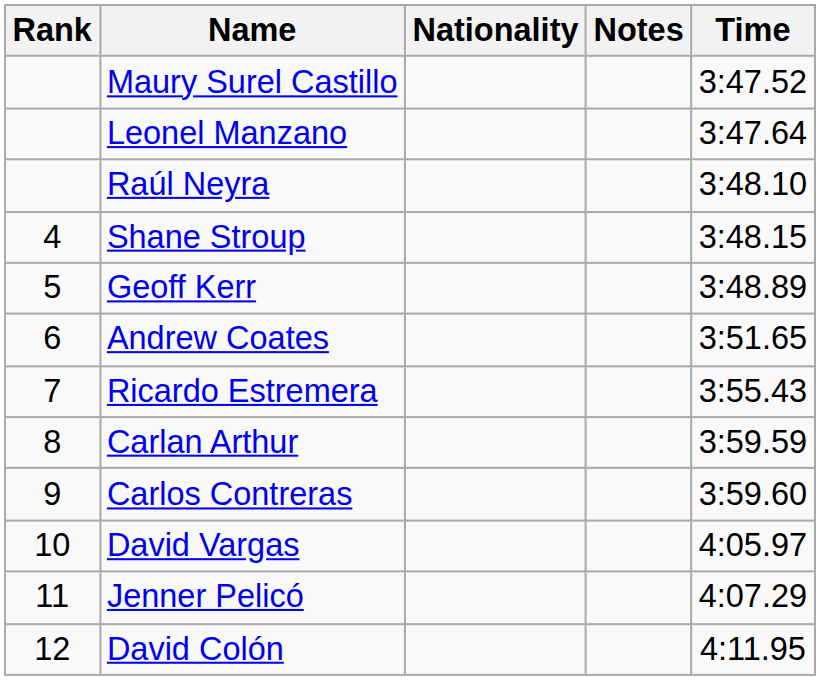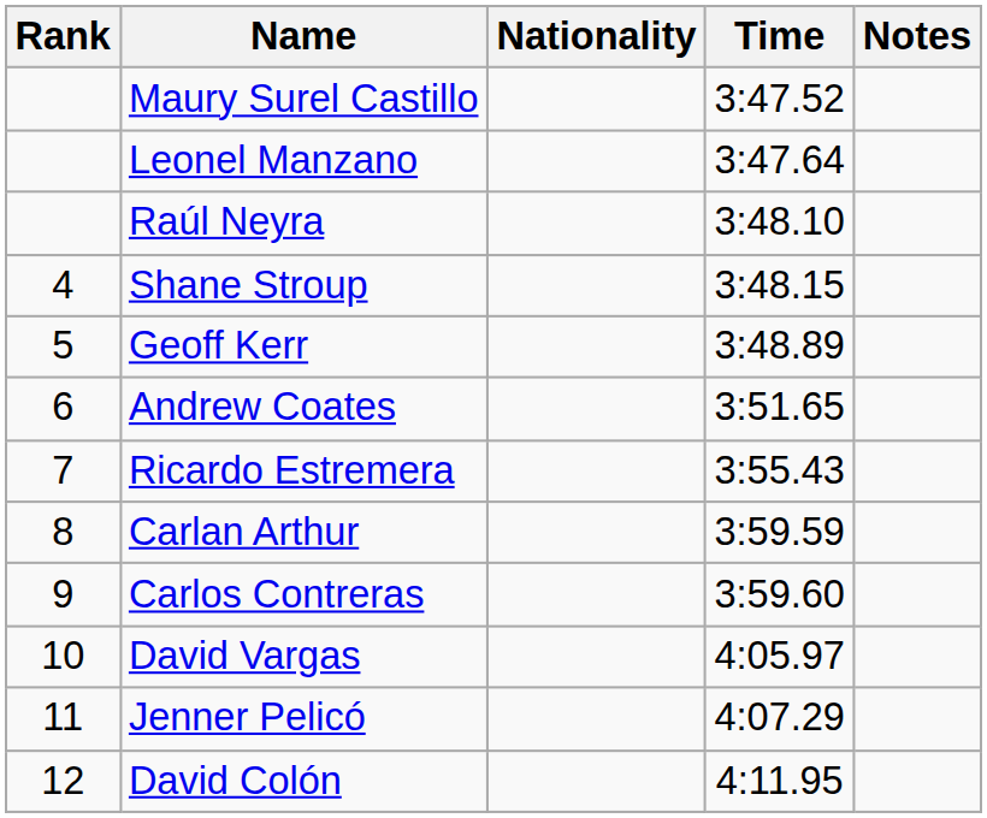columns swapped: Time <-> Notes
